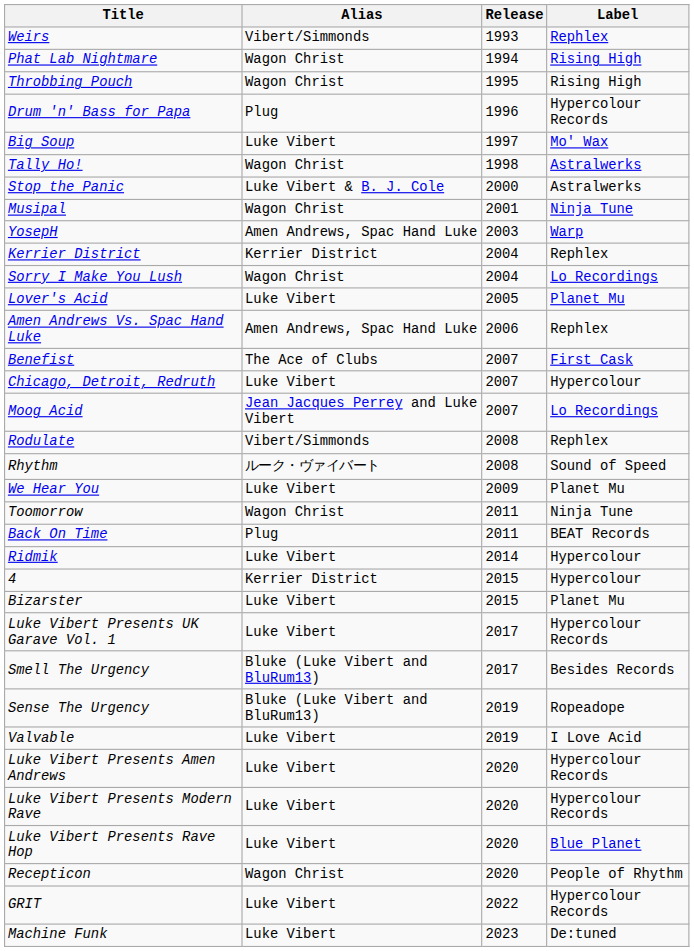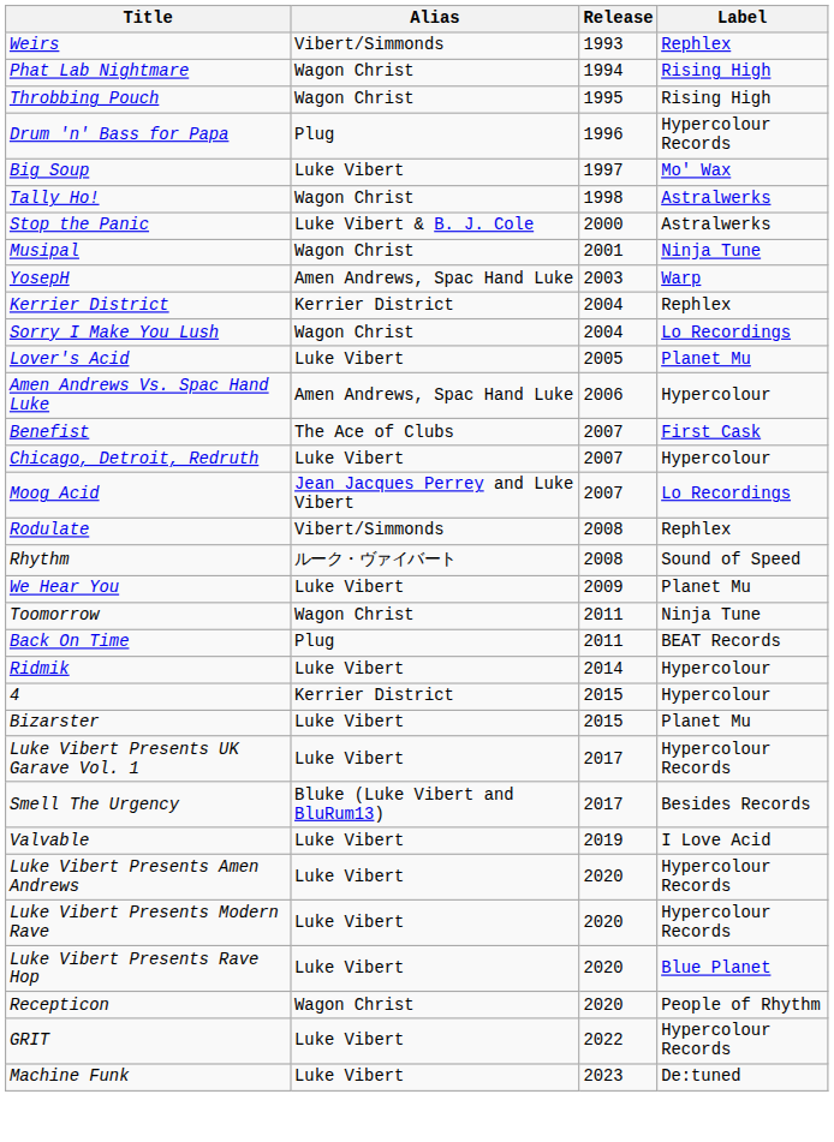Amen Andrews Vs. Spac Hand Luke | Label: Rephlex -> Hypercolour
- row: Sense The Urgency | Bluke (Luke Vibert and BluRum13) | 2019 | Ropeadope
